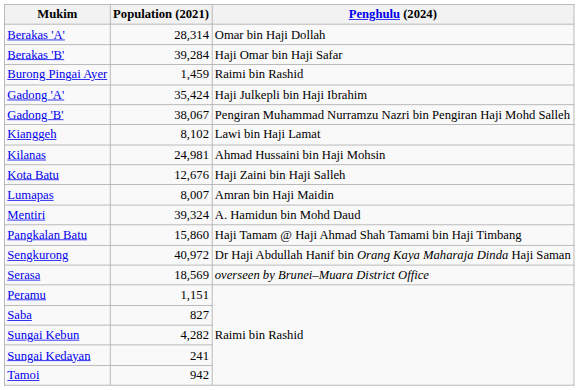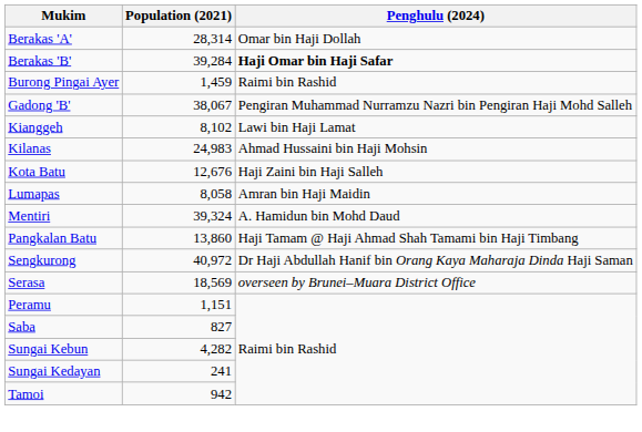Berakas 'B' | Penghulu (2024): normal -> bold
- row: Gadong 'A' | 35,424 | Haji Julkepli bin Haji Ibrahim
Kilanas | Population (2021): 24,981 -> 24,983
Lumapas | Population (2021): 8,007 -> 8,058
Pangkalan Batu | Population (2021): 15,860 -> 13,860
